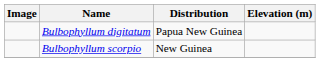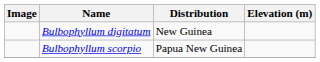Bulbophyllum digitatum | Distribution: Papua New Guinea -> New Guinea
Bulbophyllum scorpio | Distribution: New Guinea -> Papua New Guinea
